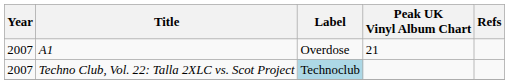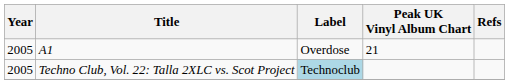A1 | Year: 2007 -> 2005
Techno Club, Vol. 22: Talla 2XLC vs. Scot Project | Year: 2007 -> 2005
